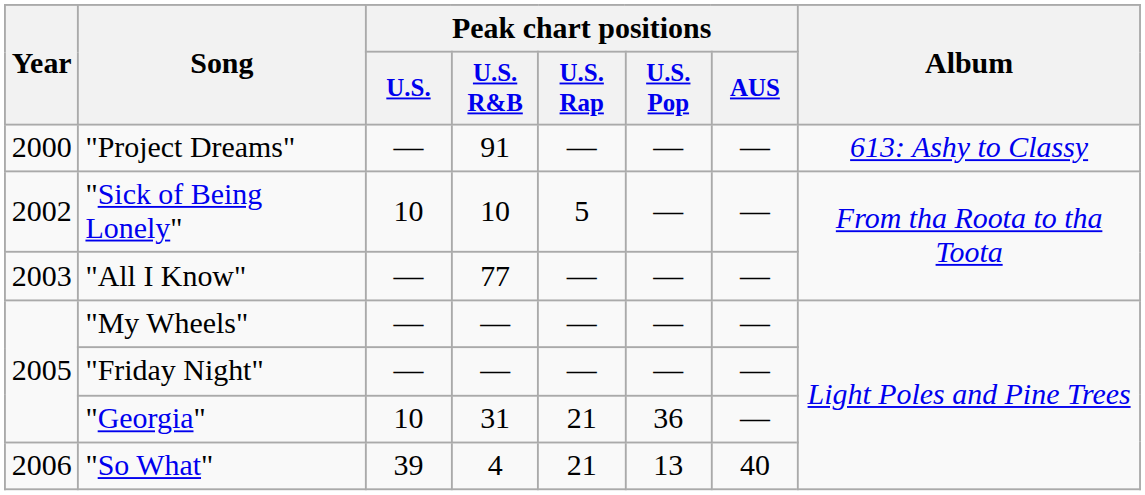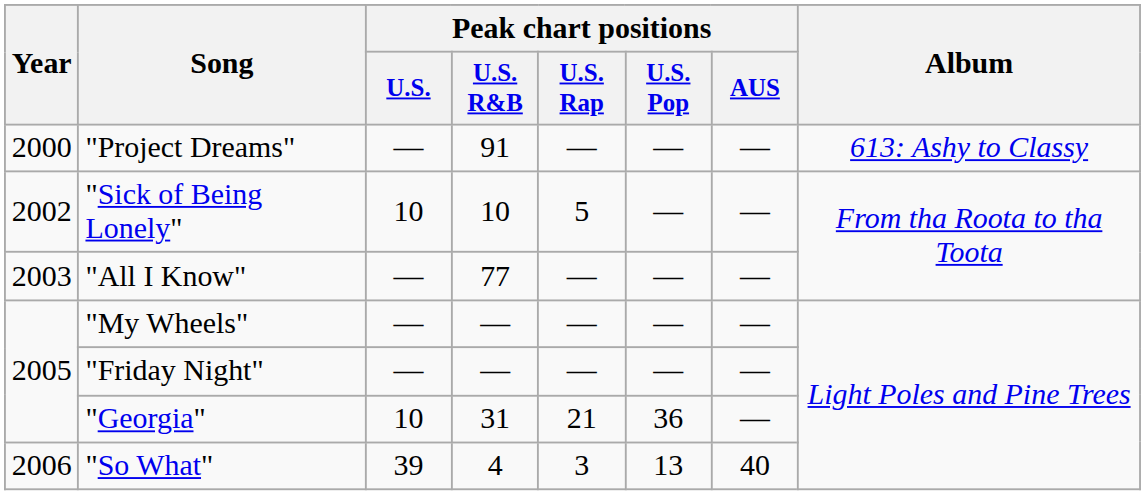"So What" | Peak chart positions / U.S. Rap: 21 -> 3
